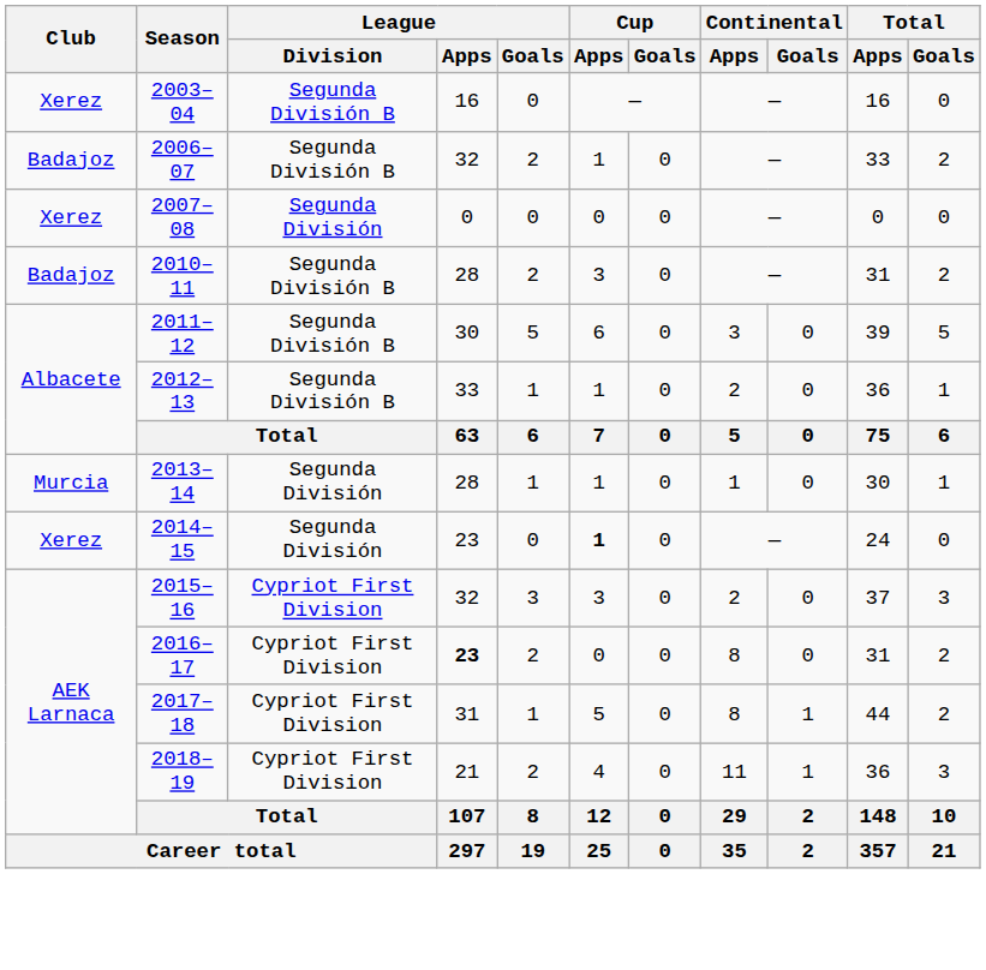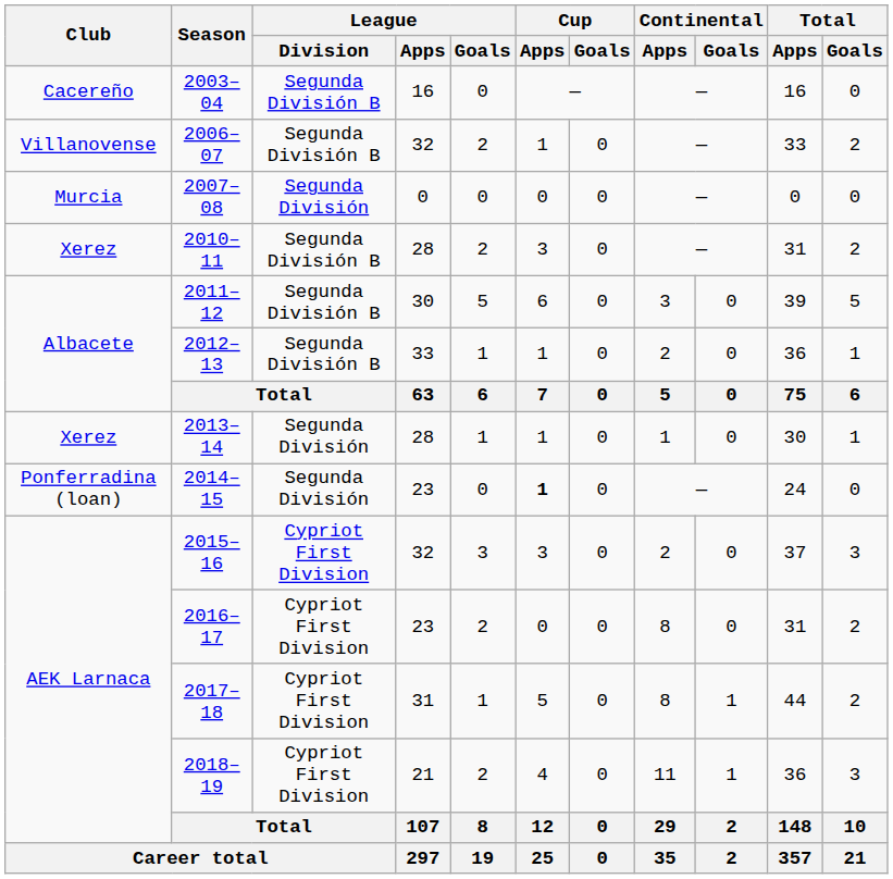2003–04 | Club: Xerez -> Cacereño
2006–07 | Club: Badajoz -> Villanovense
2007–08 | Club: Xerez -> Murcia
2010–11 | Club: Badajoz -> Xerez
2013–14 | Club: Murcia -> Xerez
2014–15 | Club: Xerez -> Ponferradina (loan)
2016–17 | League / Apps: bold -> normal
